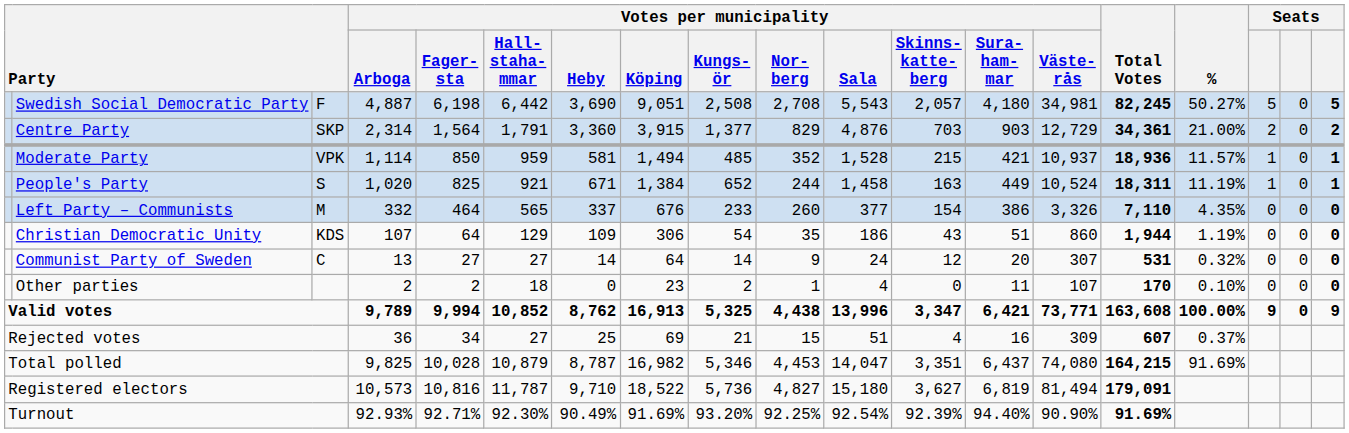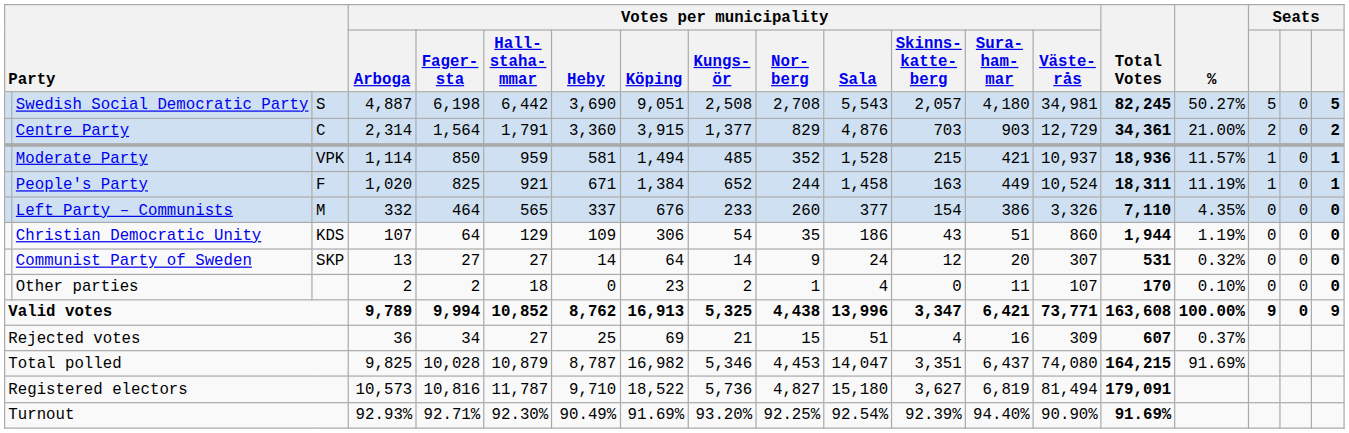Swedish Social Democratic Party | column 3: F -> S
Centre Party | column 3: SKP -> C
People's Party | column 3: S -> F
Communist Party of Sweden | column 3: C -> SKP
